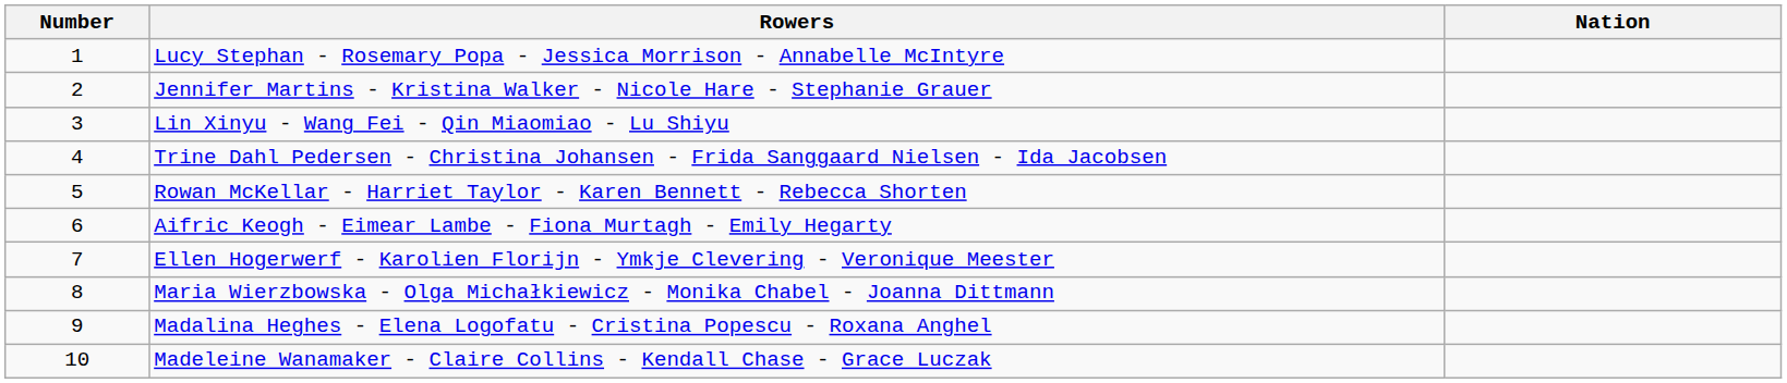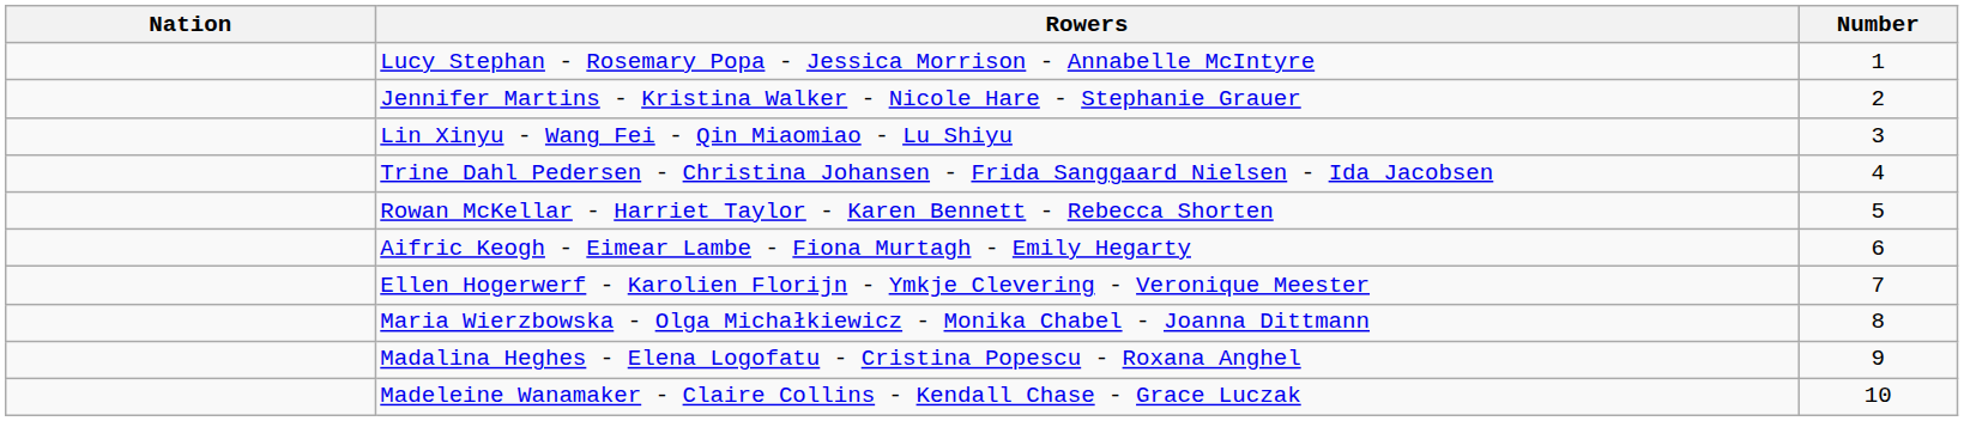columns swapped: Number <-> Nation
